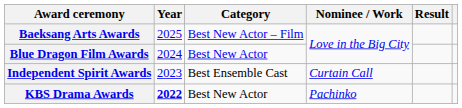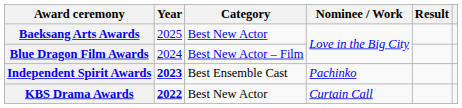Baeksang Arts Awards | Category: Best New Actor – Film -> Best New Actor
Blue Dragon Film Awards | Category: Best New Actor -> Best New Actor – Film
Independent Spirit Awards | Year: normal -> bold
Independent Spirit Awards | Nominee / Work: Curtain Call -> Pachinko
KBS Drama Awards | Nominee / Work: Pachinko -> Curtain Call
